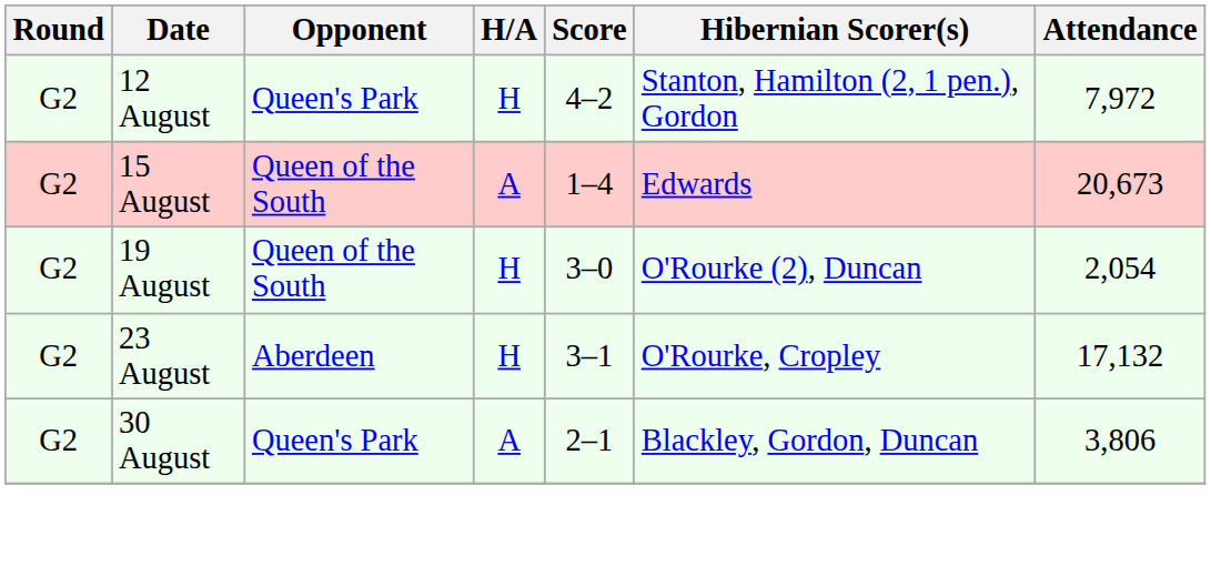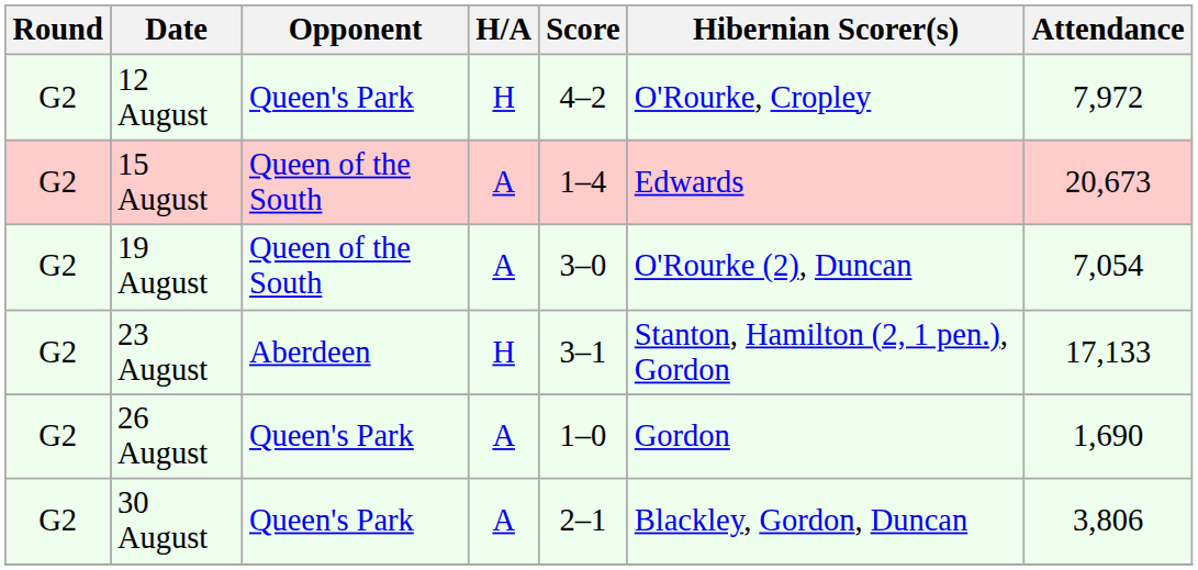12 August | Hibernian Scorer(s): Stanton, Hamilton (2, 1 pen.), Gordon -> O'Rourke, Cropley
19 August | H/A: H -> A
19 August | Attendance: 2,054 -> 7,054
23 August | Hibernian Scorer(s): O'Rourke, Cropley -> Stanton, Hamilton (2, 1 pen.), Gordon
23 August | Attendance: 17,132 -> 17,133
+ row: G2 | 26 August | Queen's Park | A | 1–0 | Gordon | 1,690
